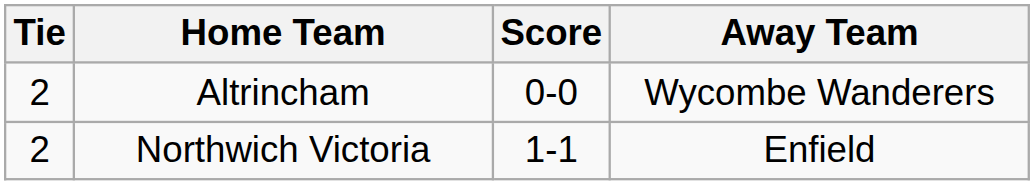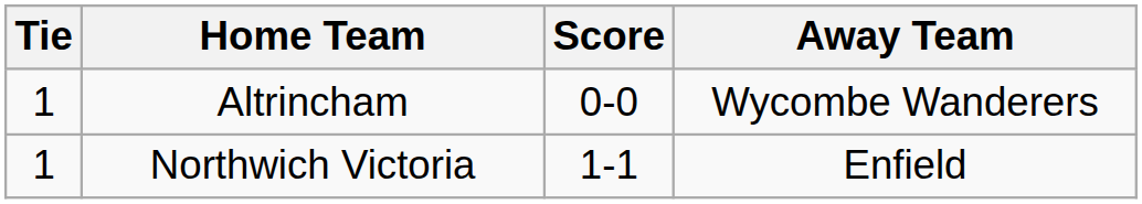Altrincham | Tie: 2 -> 1
Northwich Victoria | Tie: 2 -> 1
